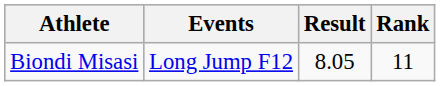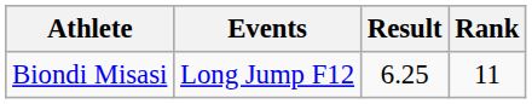Biondi Misasi | Result: 8.05 -> 6.25
